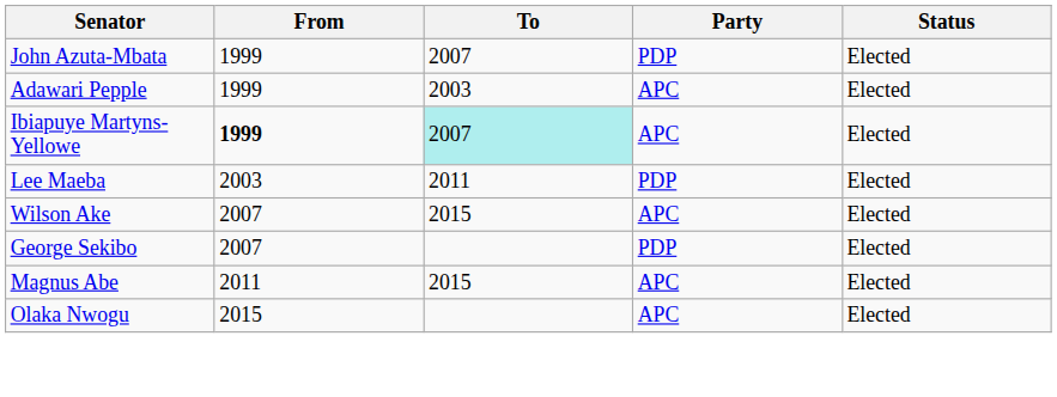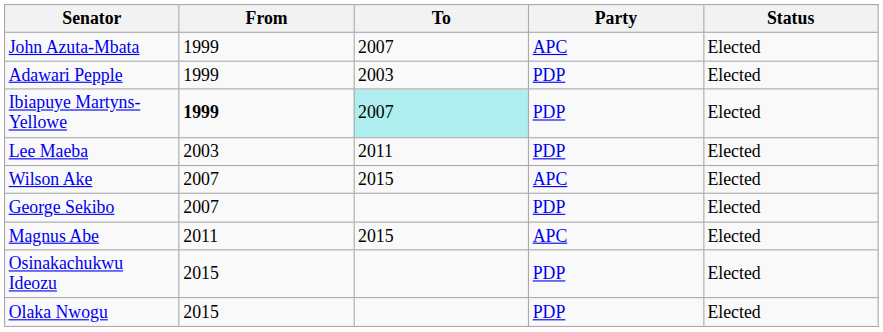John Azuta-Mbata | Party: PDP -> APC
Adawari Pepple | Party: APC -> PDP
Ibiapuye Martyns-Yellowe | Party: APC -> PDP
+ row: Osinakachukwu Ideozu | 2015 | PDP | Elected
Olaka Nwogu | Party: APC -> PDP
